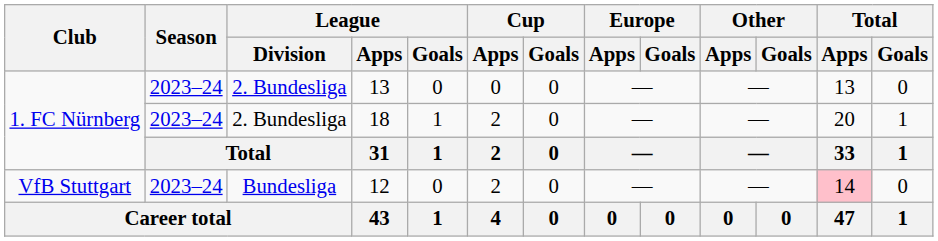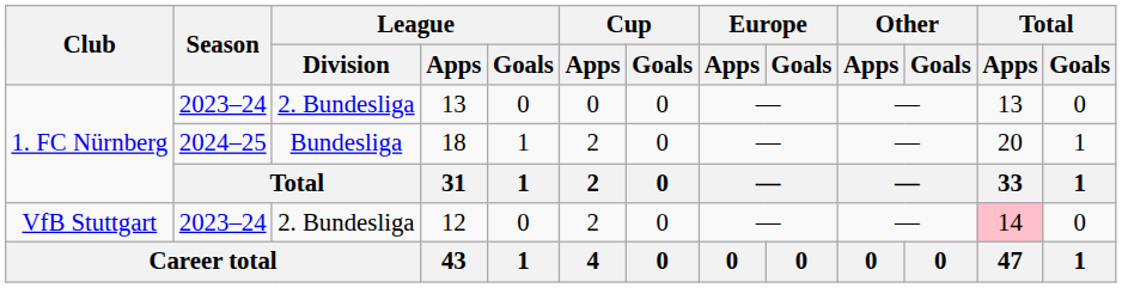18 | Season: 2023–24 -> 2024–25
18 | League / Division: 2. Bundesliga -> Bundesliga
12 | League / Division: Bundesliga -> 2. Bundesliga
